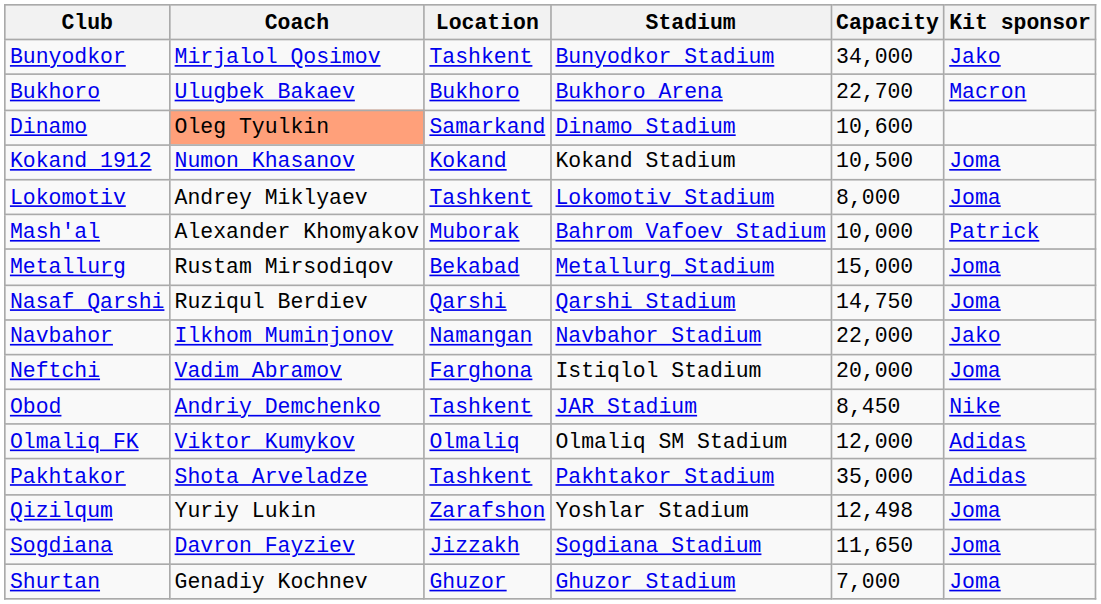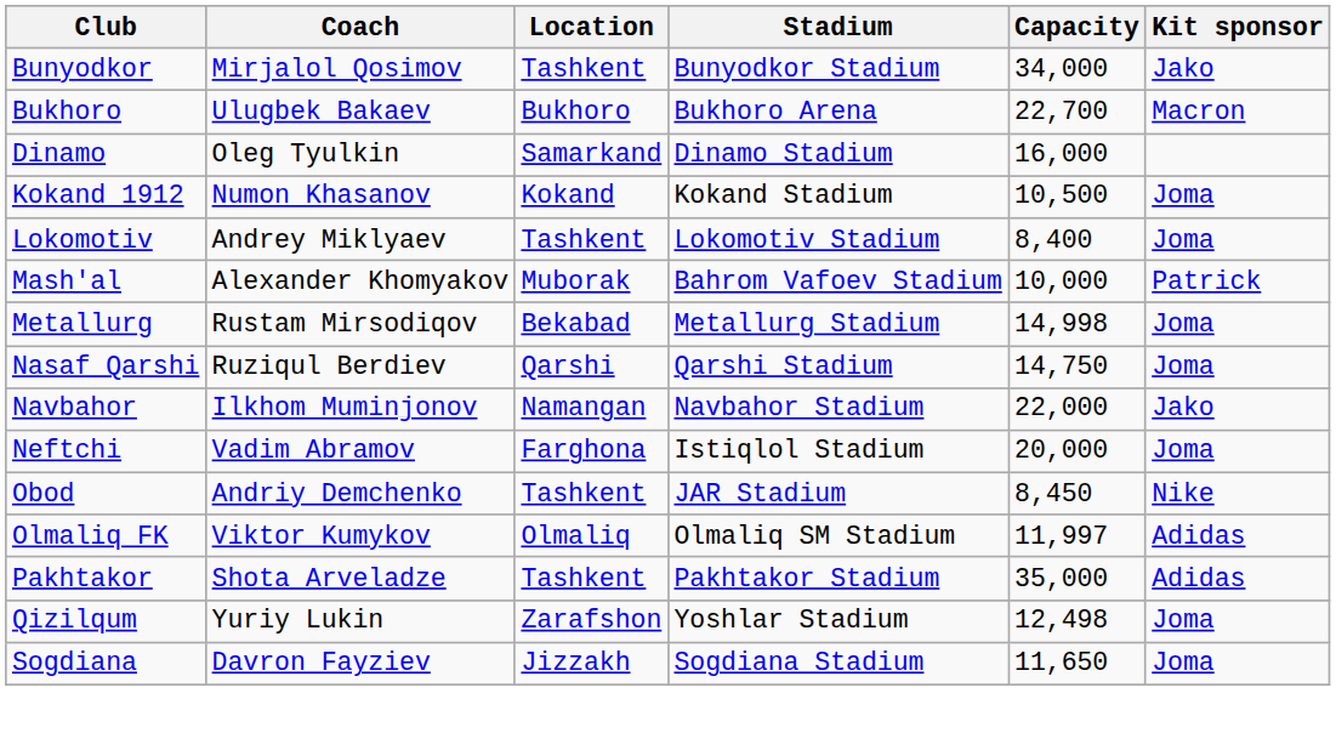Dinamo | Coach: lightsalmon background -> no background
Dinamo | Capacity: 10,600 -> 16,000
Lokomotiv | Capacity: 8,000 -> 8,400
Metallurg | Capacity: 15,000 -> 14,998
Olmaliq FK | Capacity: 12,000 -> 11,997
- row: Shurtan | Genadiy Kochnev | Ghuzor | Ghuzor Stadium | 7,000 | Joma
